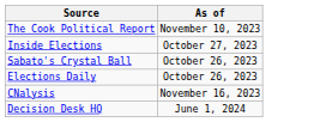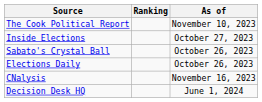+ column: Ranking
